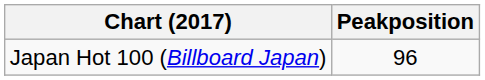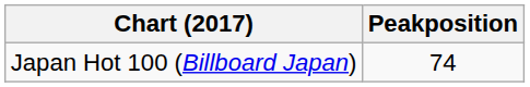Japan Hot 100 (Billboard Japan) | Peakposition: 96 -> 74
